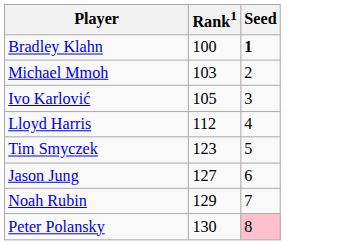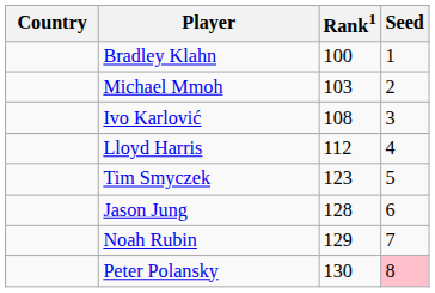+ column: Country
Bradley Klahn | Seed: bold -> normal
Ivo Karlović | Rank1: 105 -> 108
Jason Jung | Rank1: 127 -> 128
